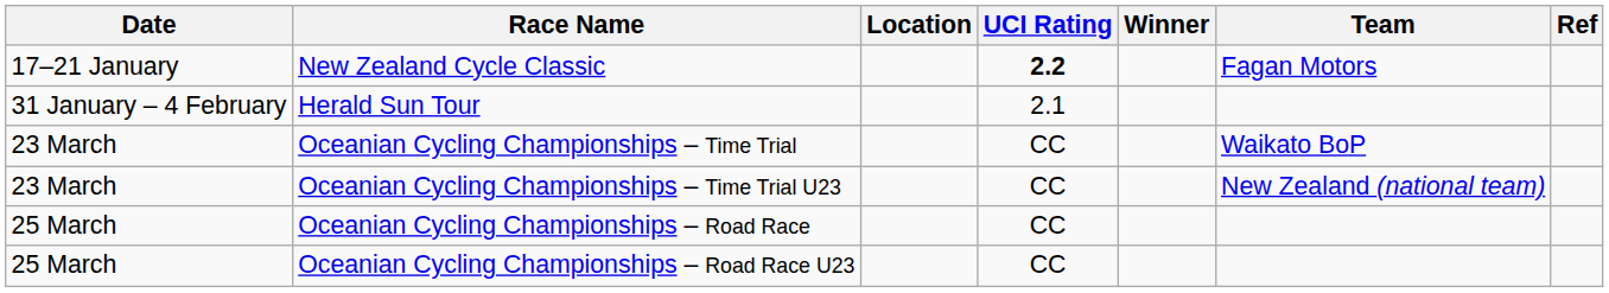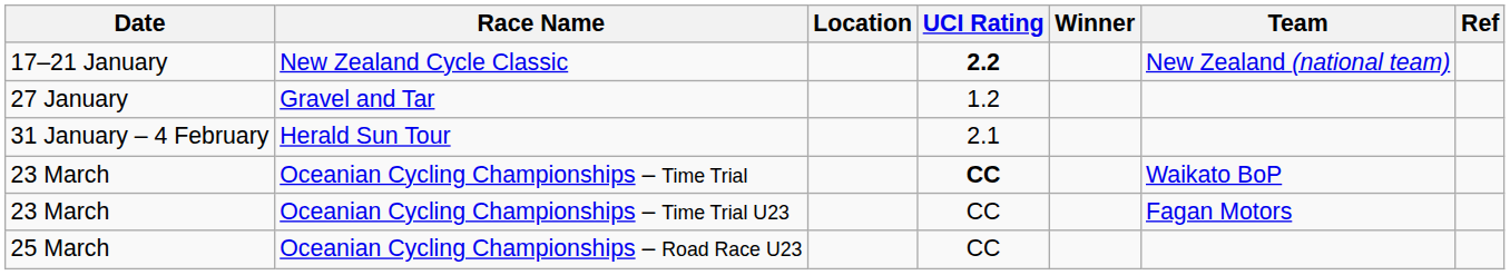New Zealand Cycle Classic | Team: Fagan Motors -> New Zealand (national team)
+ row: 27 January | Gravel and Tar | 1.2
Oceanian Cycling Championships – Time Trial | UCI Rating: normal -> bold
Oceanian Cycling Championships – Time Trial U23 | Team: New Zealand (national team) -> Fagan Motors
- row: 25 March | Oceanian Cycling Championships – Road Race | CC
